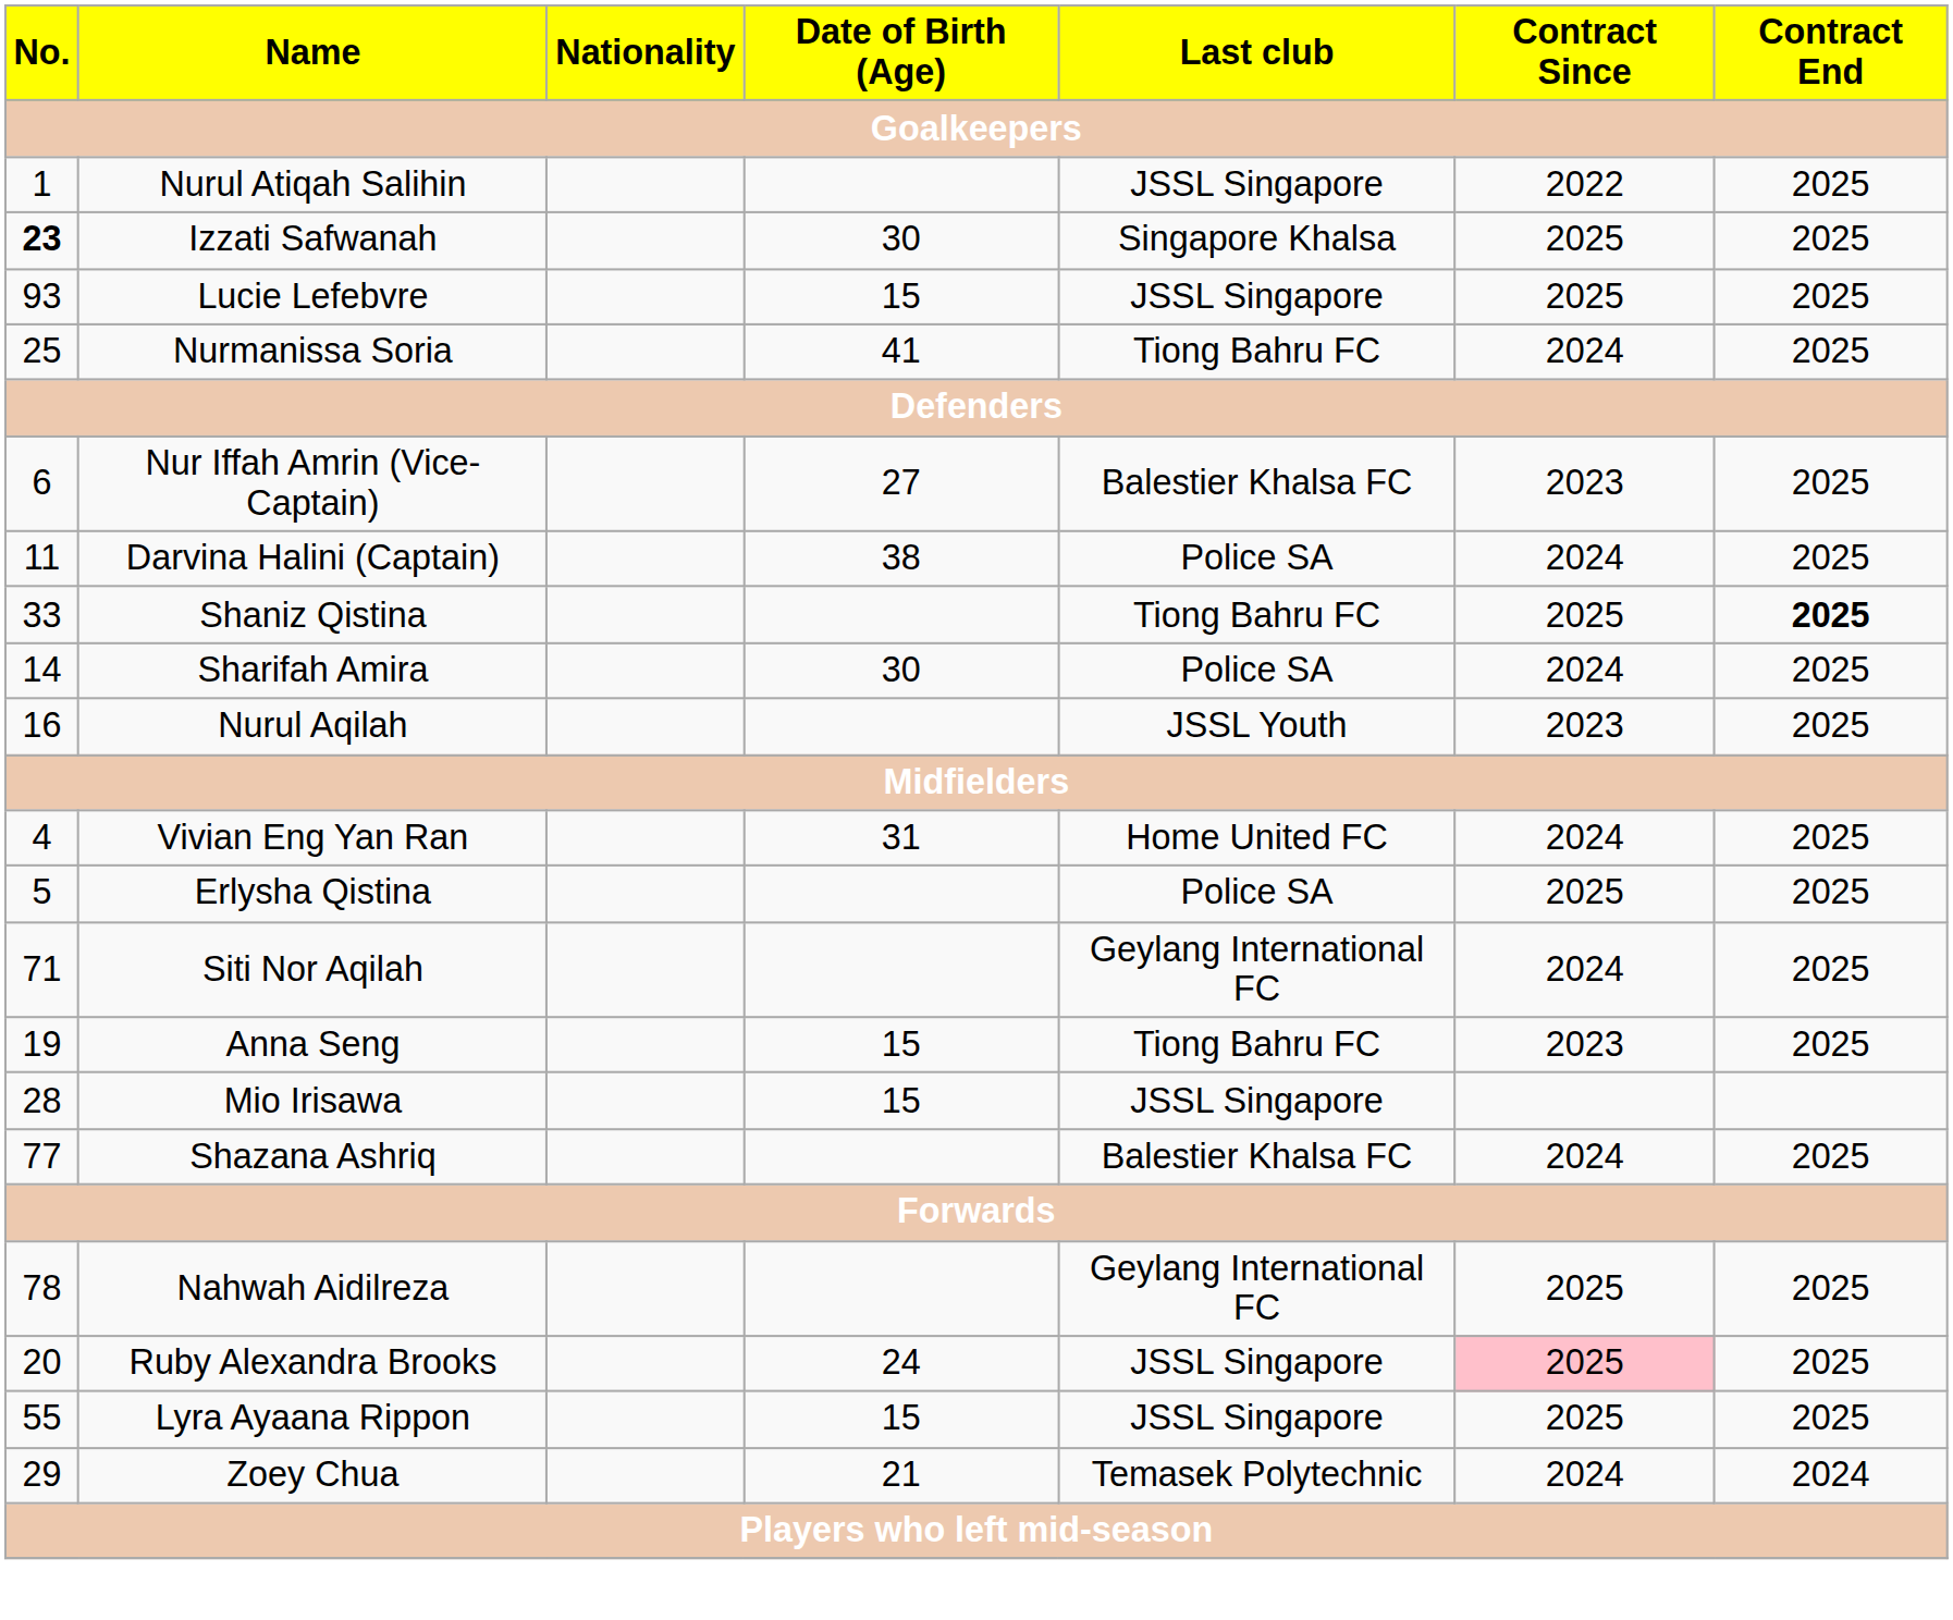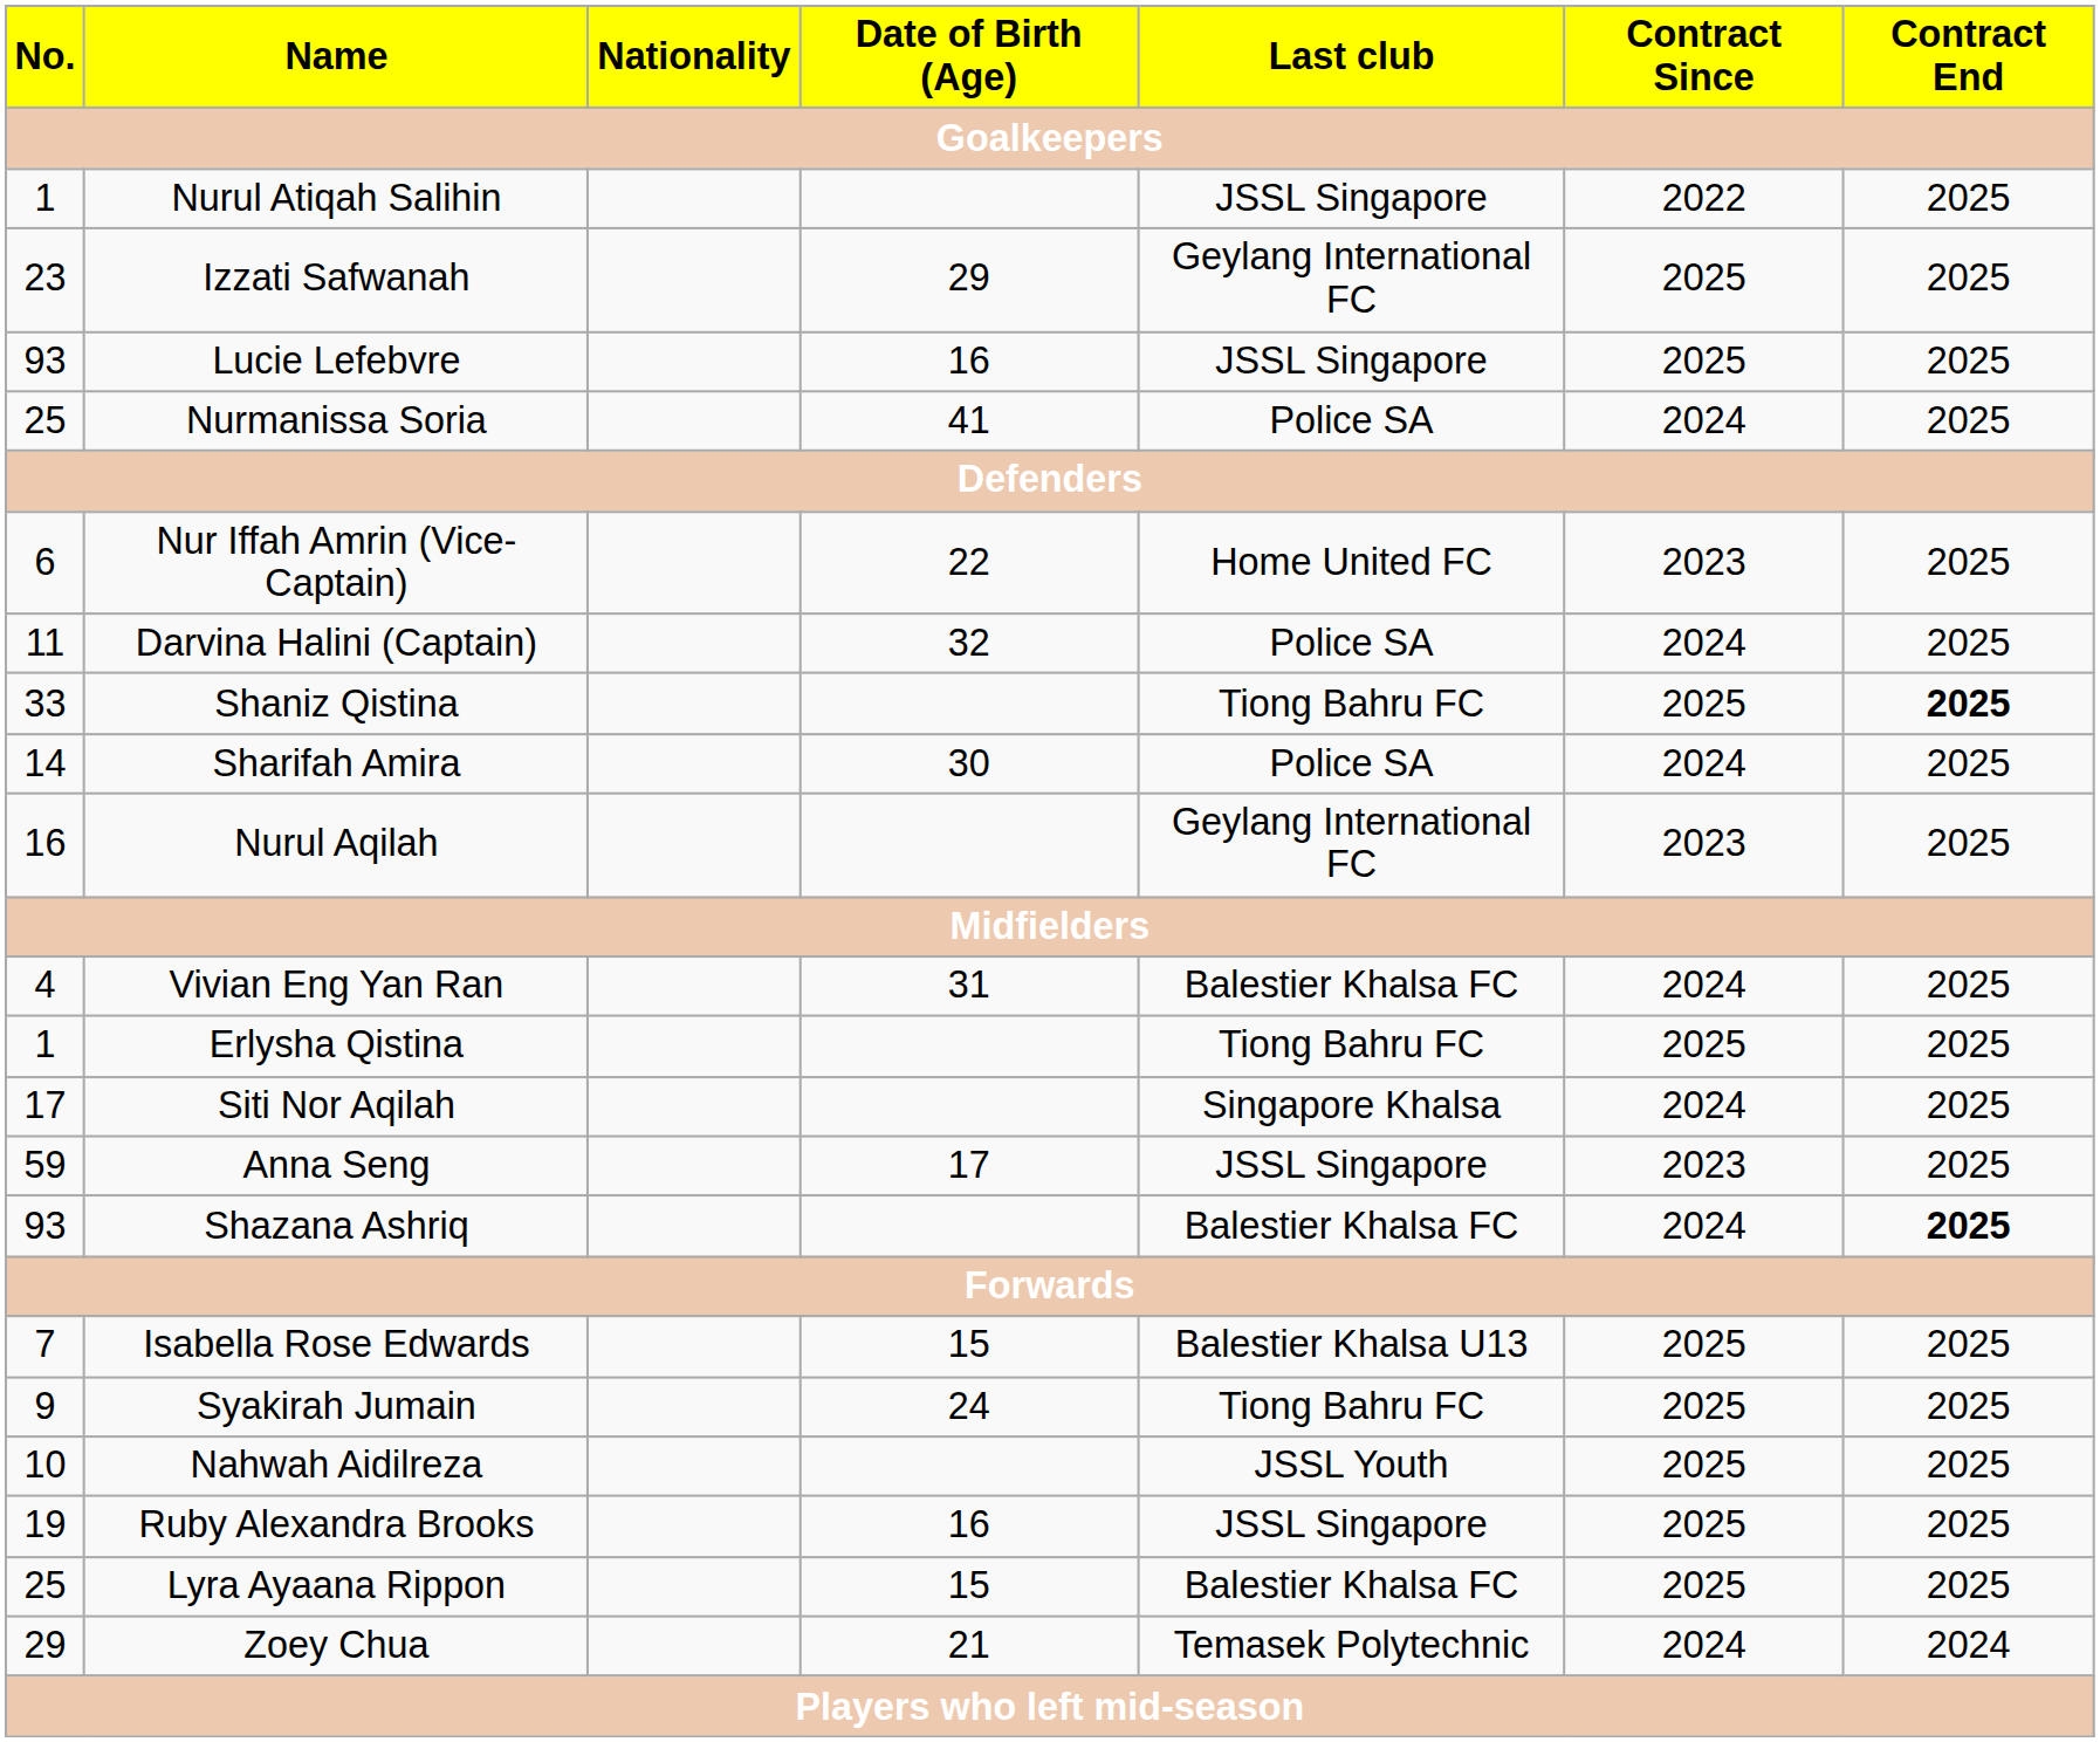Izzati Safwanah | No.: bold -> normal
Izzati Safwanah | Date of Birth (Age): 30 -> 29
Izzati Safwanah | Last club: Singapore Khalsa -> Geylang International FC
Lucie Lefebvre | Date of Birth (Age): 15 -> 16
Nurmanissa Soria | Last club: Tiong Bahru FC -> Police SA
Nur Iffah Amrin (Vice-Captain) | Date of Birth (Age): 27 -> 22
Nur Iffah Amrin (Vice-Captain) | Last club: Balestier Khalsa FC -> Home United FC
Darvina Halini (Captain) | Date of Birth (Age): 38 -> 32
Nurul Aqilah | Last club: JSSL Youth -> Geylang International FC
Vivian Eng Yan Ran | Last club: Home United FC -> Balestier Khalsa FC
Erlysha Qistina | No.: 5 -> 1
Erlysha Qistina | Last club: Police SA -> Tiong Bahru FC
Siti Nor Aqilah | No.: 71 -> 17
Siti Nor Aqilah | Last club: Geylang International FC -> Singapore Khalsa
Anna Seng | No.: 19 -> 59
Anna Seng | Date of Birth (Age): 15 -> 17
Anna Seng | Last club: Tiong Bahru FC -> JSSL Singapore
- row: 28 | Mio Irisawa | 15 | JSSL Singapore
Shazana Ashriq | No.: 77 -> 93
Shazana Ashriq | Contract End: normal -> bold
+ row: 7 | Isabella Rose Edwards | 15 | Balestier Khalsa U13 | 2025 | 2025
+ row: 9 | Syakirah Jumain | 24 | Tiong Bahru FC | 2025 | 2025
Nahwah Aidilreza | No.: 78 -> 10
Nahwah Aidilreza | Last club: Geylang International FC -> JSSL Youth
Ruby Alexandra Brooks | No.: 20 -> 19
Ruby Alexandra Brooks | Date of Birth (Age): 24 -> 16
Ruby Alexandra Brooks | Contract Since: pink background -> no background
Lyra Ayaana Rippon | No.: 55 -> 25
Lyra Ayaana Rippon | Last club: JSSL Singapore -> Balestier Khalsa FC
